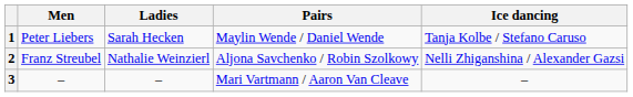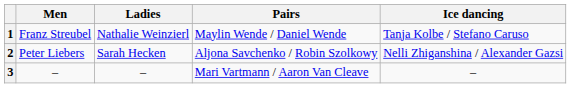1 | Men: Peter Liebers -> Franz Streubel
1 | Ladies: Sarah Hecken -> Nathalie Weinzierl
2 | Men: Franz Streubel -> Peter Liebers
2 | Ladies: Nathalie Weinzierl -> Sarah Hecken
